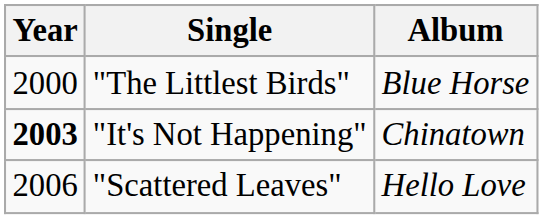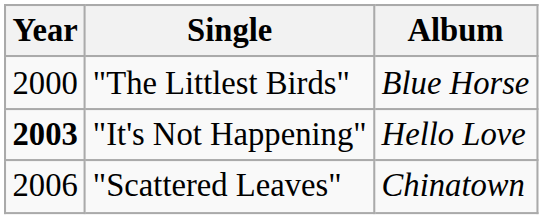"It's Not Happening" | Album: Chinatown -> Hello Love
"Scattered Leaves" | Album: Hello Love -> Chinatown
